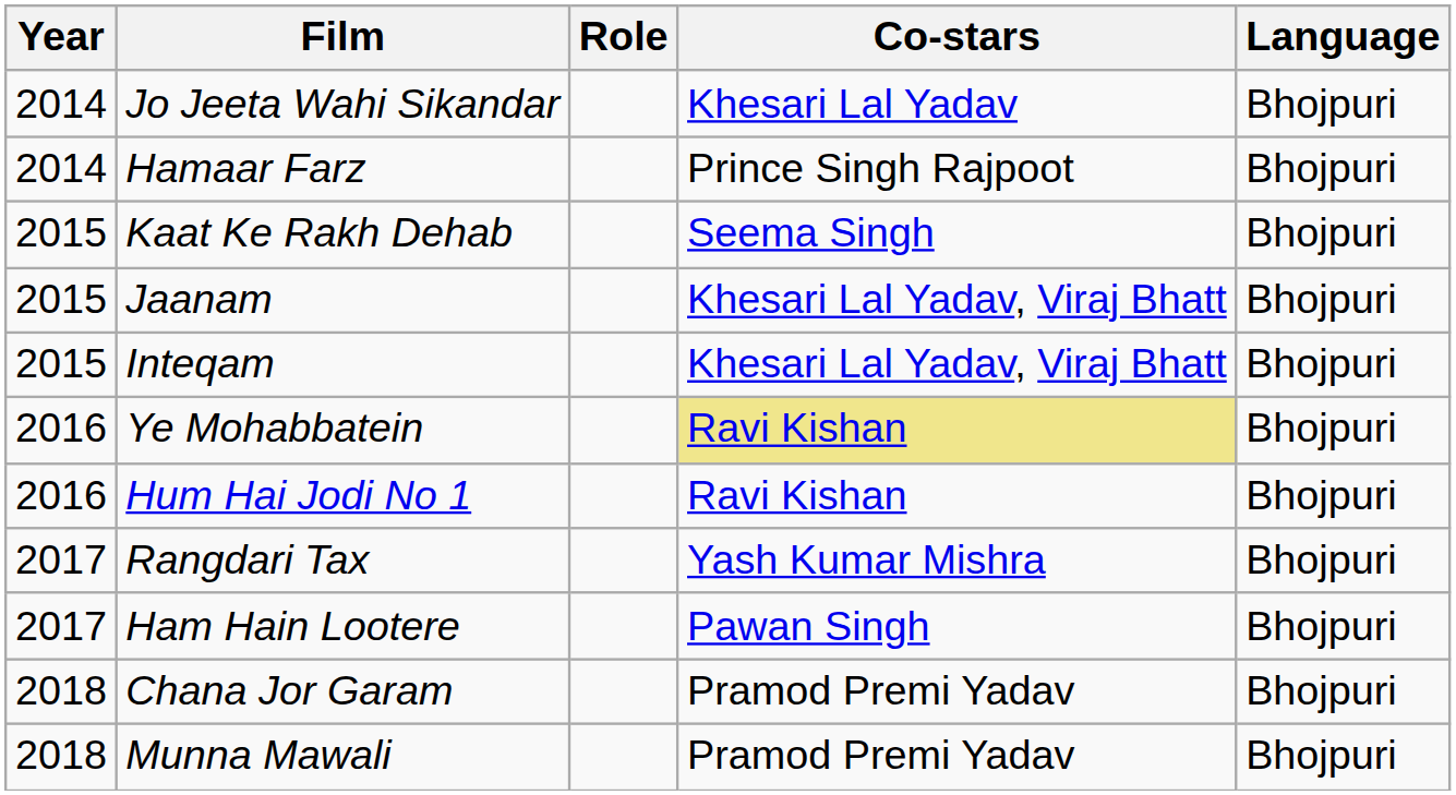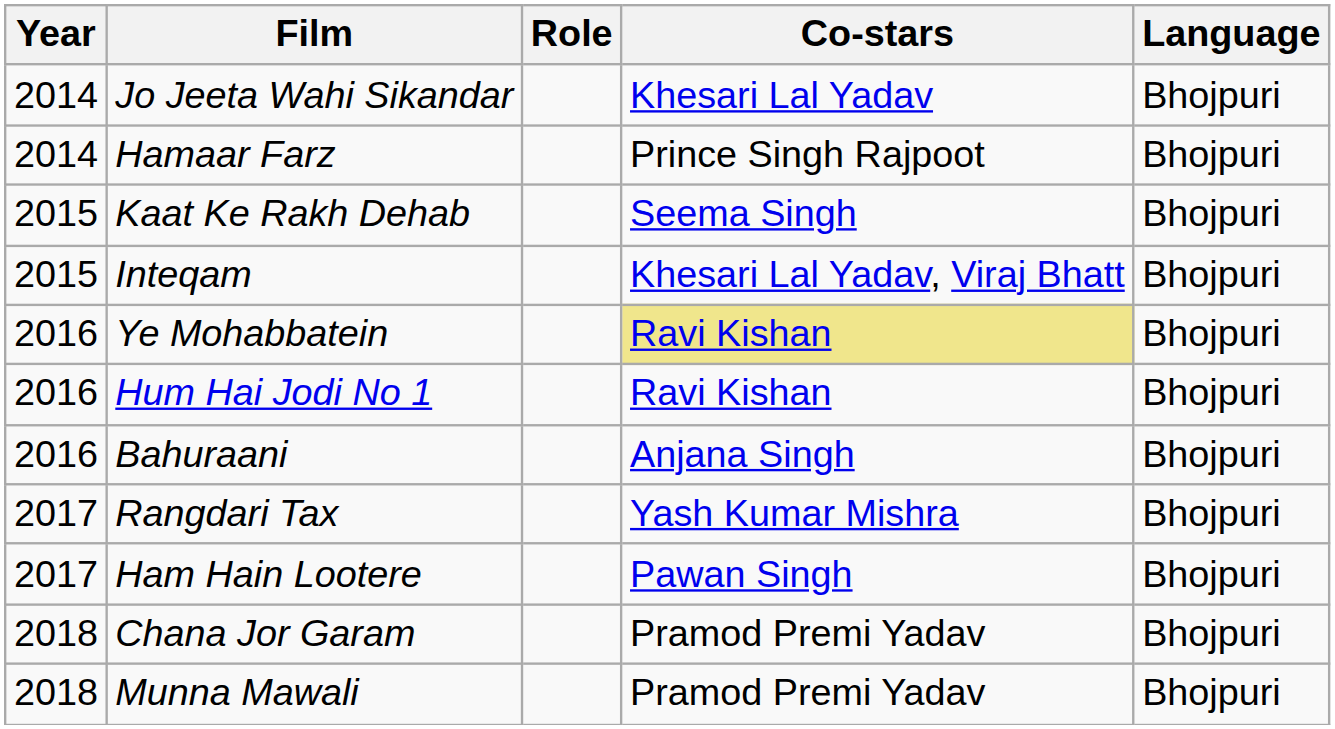- row: 2015 | Jaanam | Khesari Lal Yadav, Viraj Bhatt | Bhojpuri
+ row: 2016 | Bahuraani | Anjana Singh | Bhojpuri
